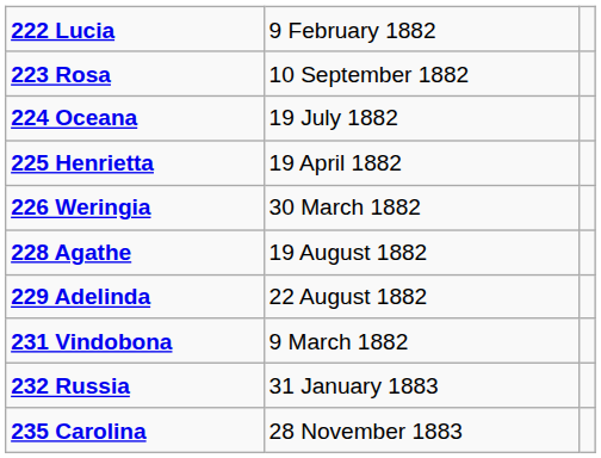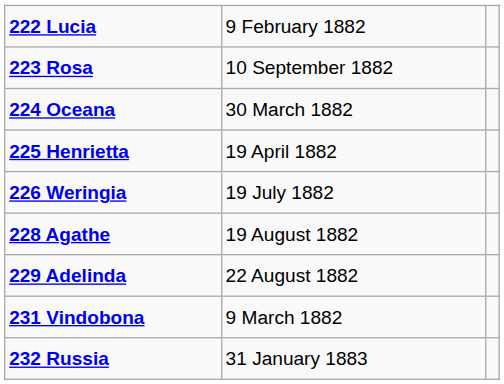224 Oceana | column 2: 19 July 1882 -> 30 March 1882
226 Weringia | column 2: 30 March 1882 -> 19 July 1882
- row: 235 Carolina | 28 November 1883
